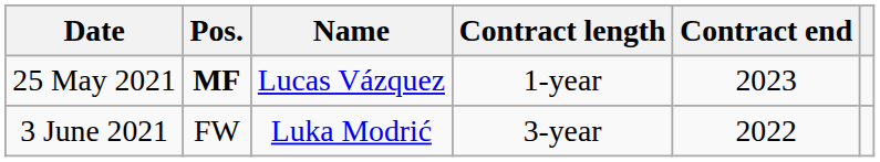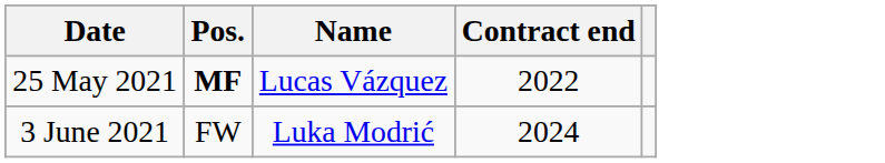- column: Contract length | 1-year | 3-year
25 May 2021 | Contract end: 2023 -> 2022
3 June 2021 | Contract end: 2022 -> 2024
